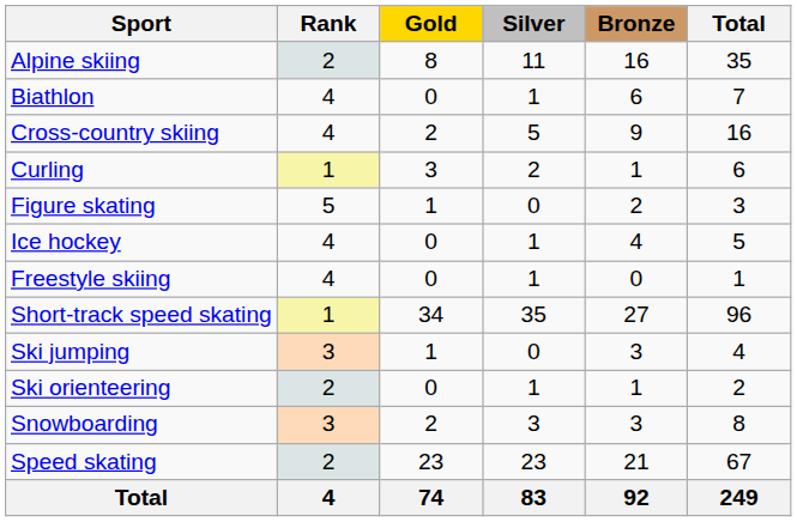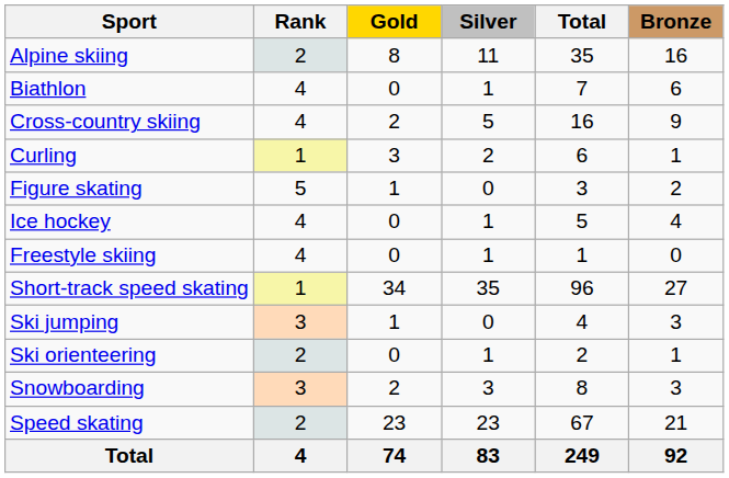columns swapped: Bronze <-> Total
